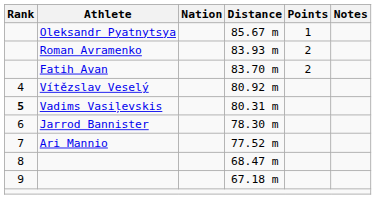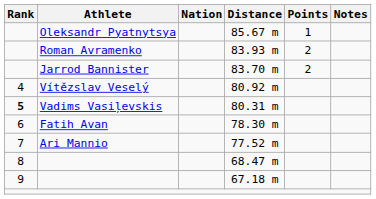83.70 m | Athlete: Fatih Avan -> Jarrod Bannister
78.30 m | Athlete: Jarrod Bannister -> Fatih Avan
